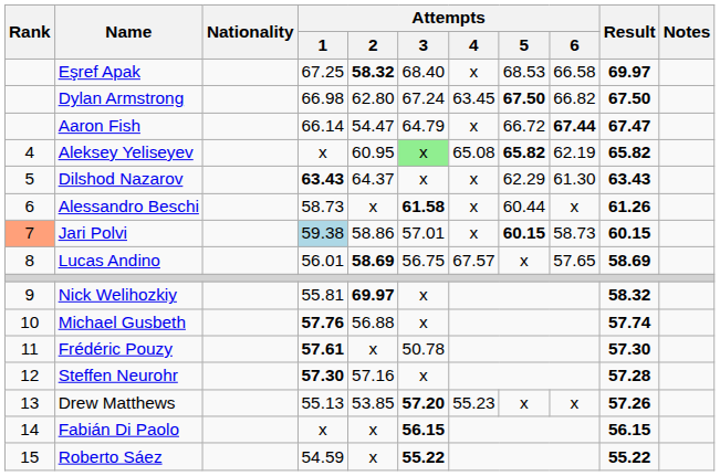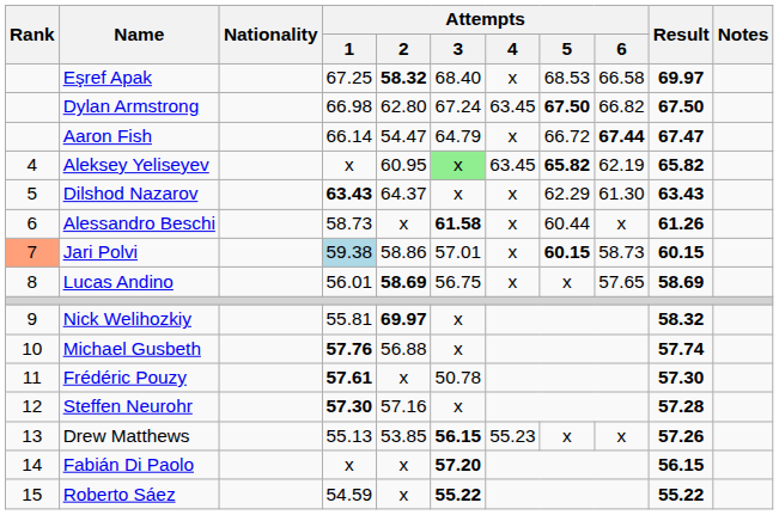Aleksey Yeliseyev | Attempts / 4: 65.08 -> 63.45
Lucas Andino | Attempts / 4: 67.57 -> x
Drew Matthews | Attempts / 3: 57.20 -> 56.15
Fabián Di Paolo | Attempts / 3: 56.15 -> 57.20
